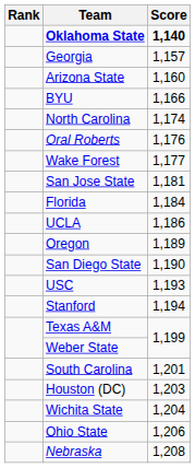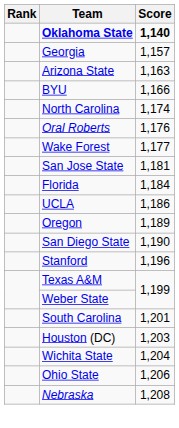Arizona State | Score: 1,160 -> 1,163
- row: USC | 1,193
Stanford | Score: 1,194 -> 1,196
